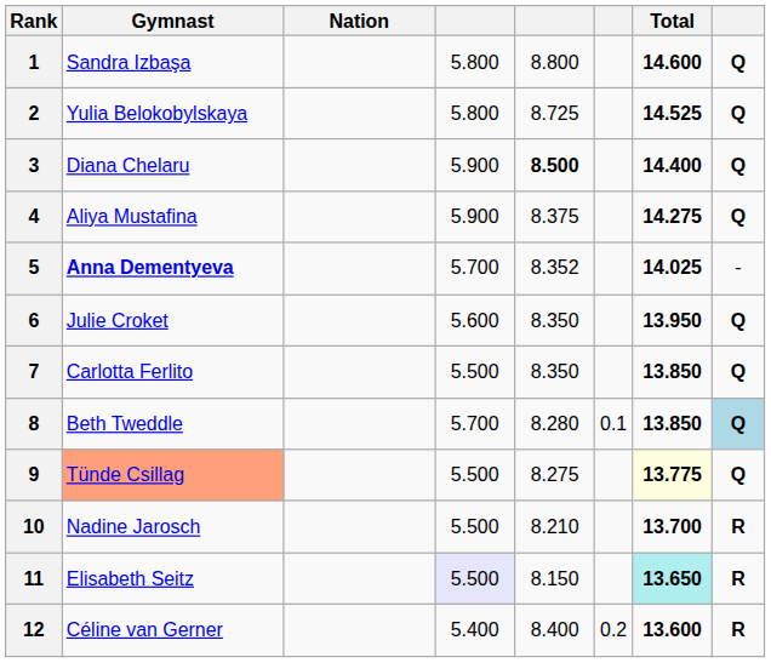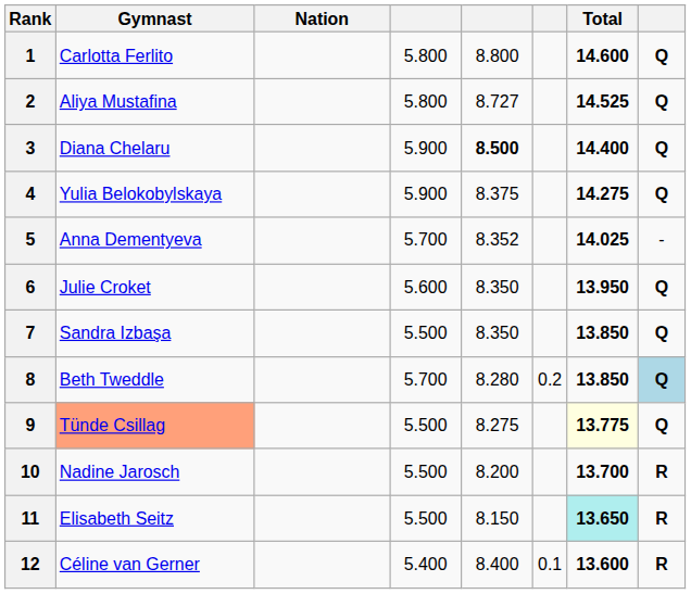1 | Gymnast: Sandra Izbaşa -> Carlotta Ferlito
2 | Gymnast: Yulia Belokobylskaya -> Aliya Mustafina
2 | column 5: 8.725 -> 8.727
4 | Gymnast: Aliya Mustafina -> Yulia Belokobylskaya
5 | Gymnast: bold -> normal
7 | Gymnast: Carlotta Ferlito -> Sandra Izbaşa
8 | column 6: 0.1 -> 0.2
10 | column 5: 8.210 -> 8.200
11 | column 4: lavender background -> no background
12 | column 6: 0.2 -> 0.1
